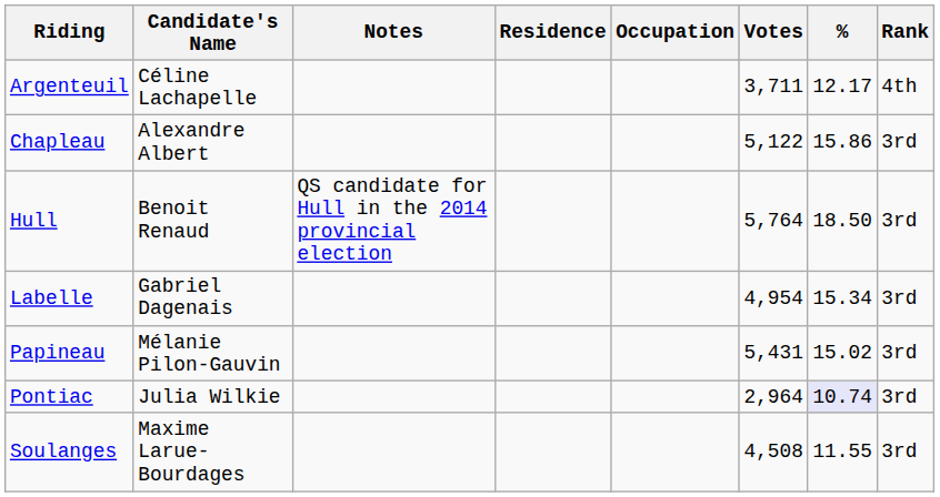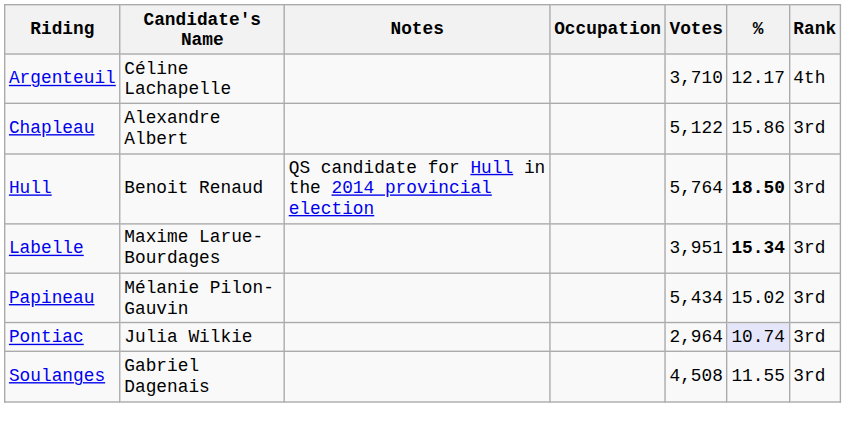- column: Residence
Argenteuil | Votes: 3,711 -> 3,710
Hull | %: normal -> bold
Labelle | Candidate's Name: Gabriel Dagenais -> Maxime Larue-Bourdages
Labelle | Votes: 4,954 -> 3,951
Labelle | %: normal -> bold
Papineau | Votes: 5,431 -> 5,434
Soulanges | Candidate's Name: Maxime Larue-Bourdages -> Gabriel Dagenais
